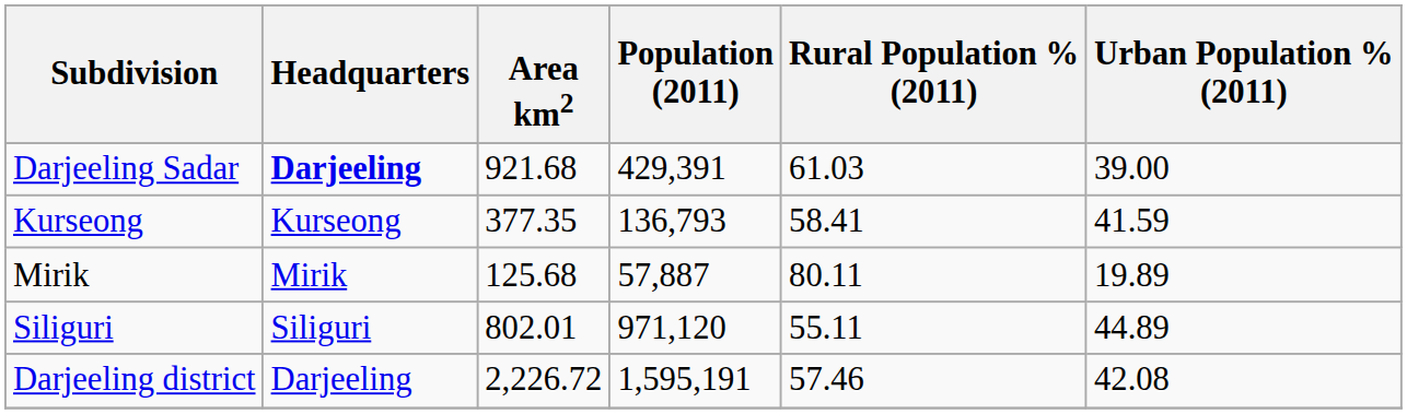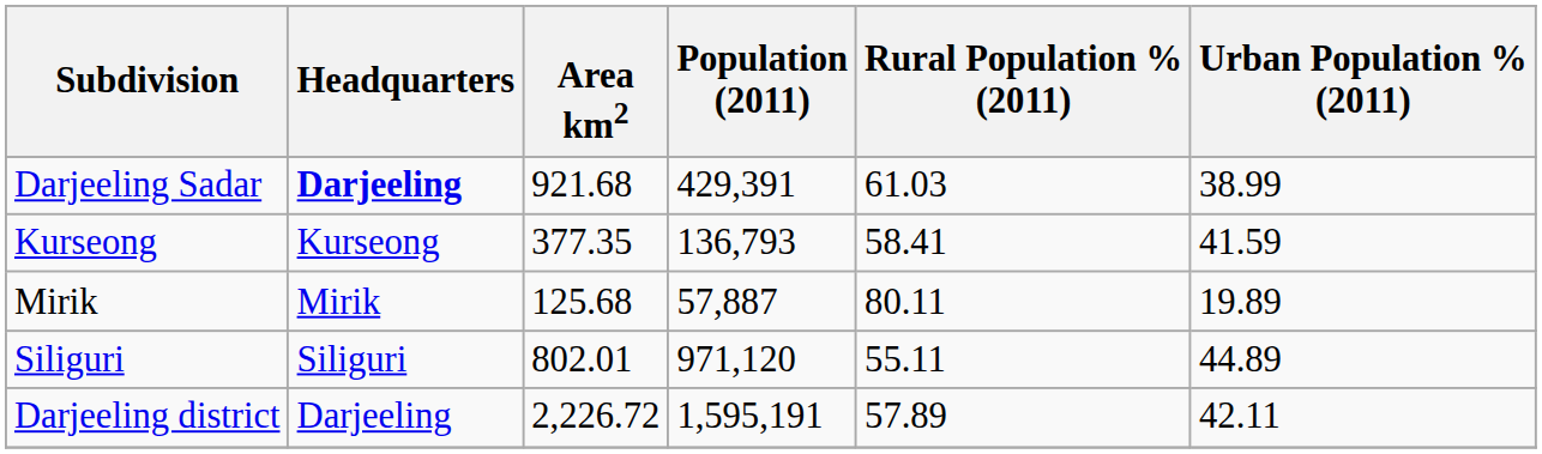Darjeeling Sadar | Urban Population % (2011): 39.00 -> 38.99
Darjeeling district | Rural Population % (2011): 57.46 -> 57.89
Darjeeling district | Urban Population % (2011): 42.08 -> 42.11
